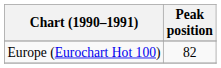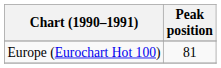Europe (Eurochart Hot 100) | Peak position: 82 -> 81
